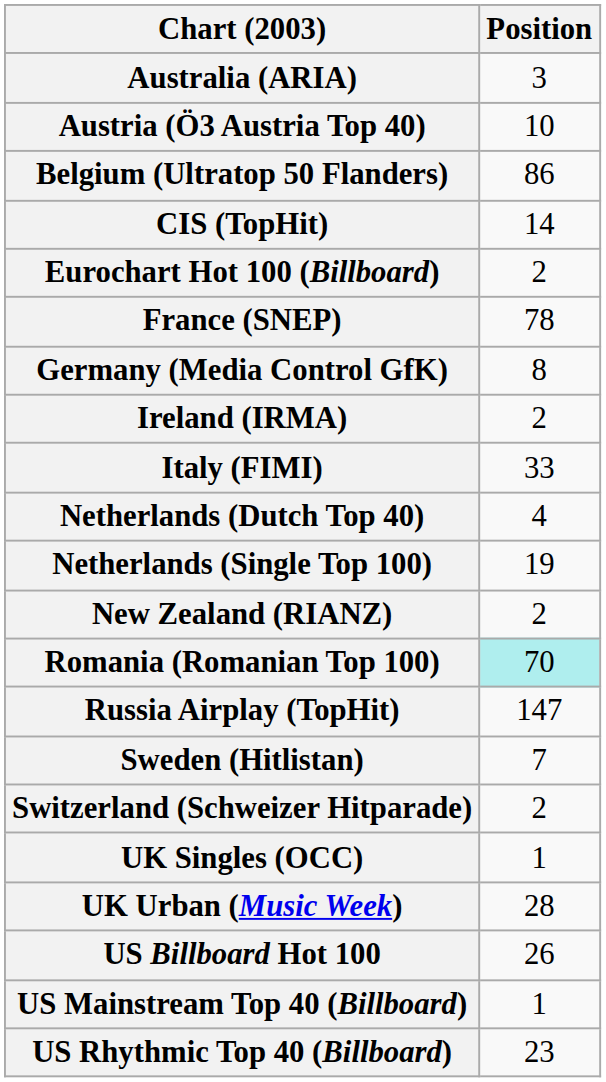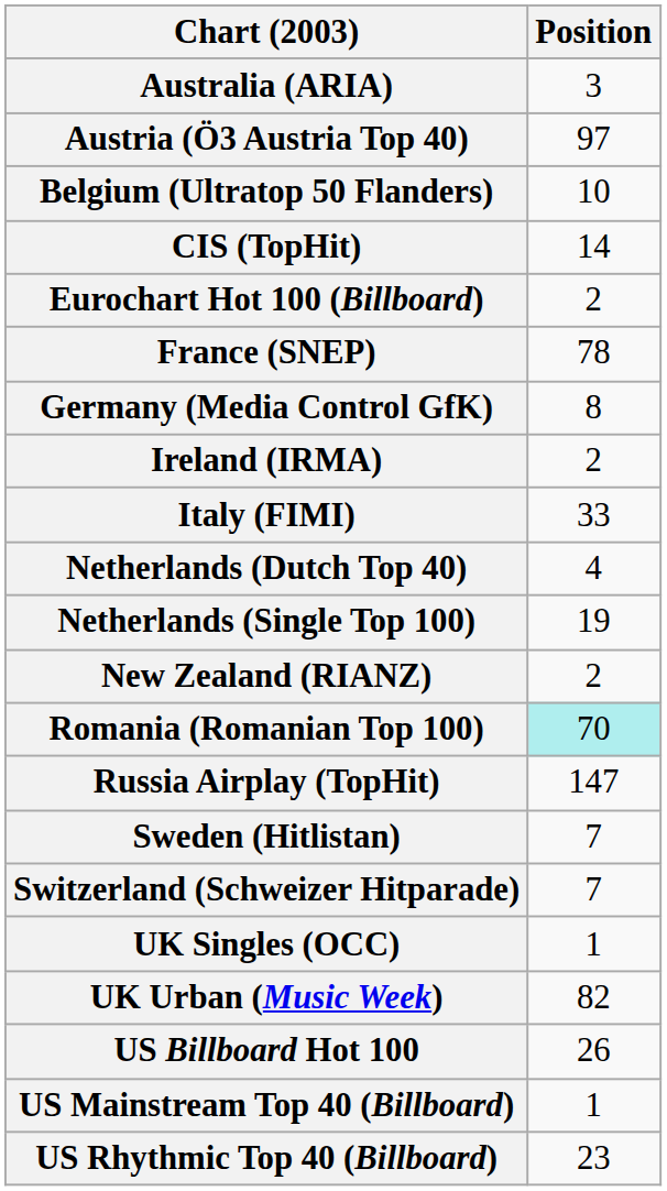Austria (Ö3 Austria Top 40) | Position: 10 -> 97
Belgium (Ultratop 50 Flanders) | Position: 86 -> 10
Switzerland (Schweizer Hitparade) | Position: 2 -> 7
UK Urban (Music Week) | Position: 28 -> 82
